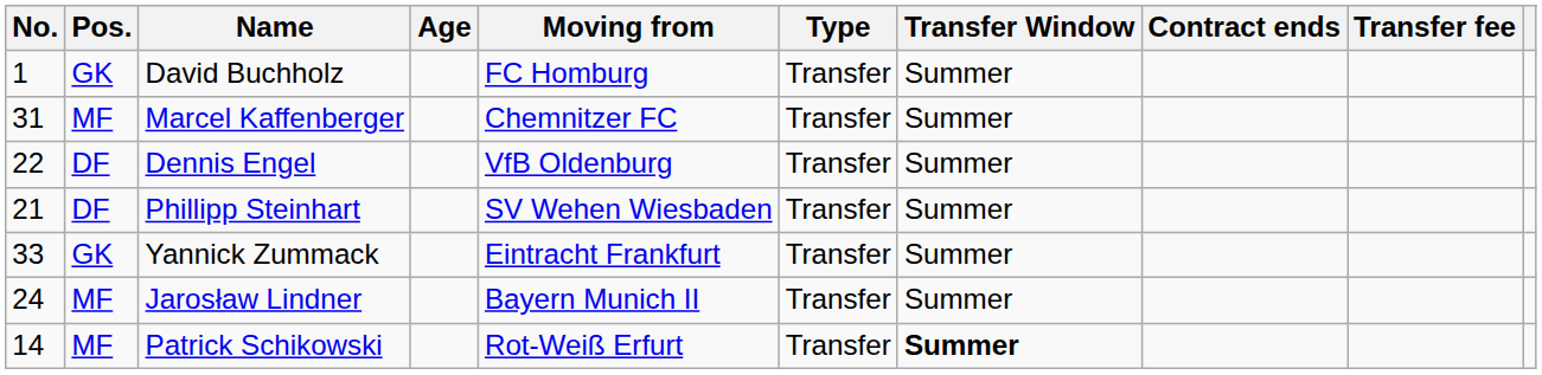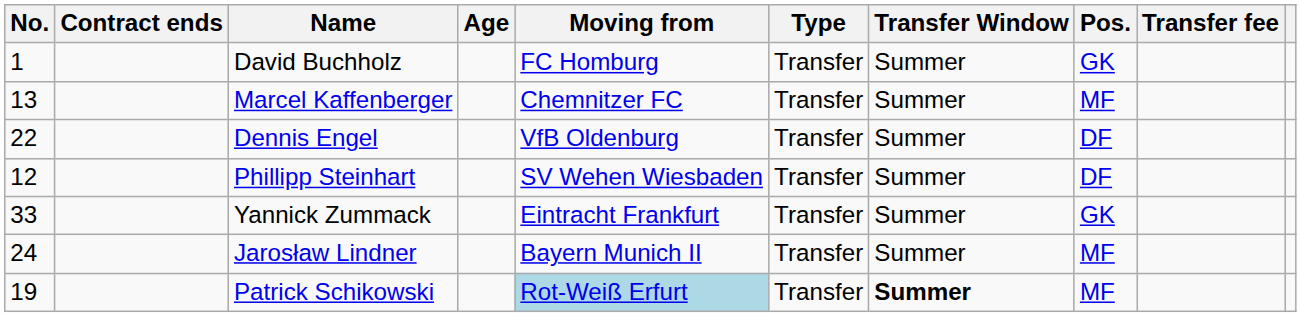columns swapped: Pos. <-> Contract ends
Marcel Kaffenberger | No.: 31 -> 13
Phillipp Steinhart | No.: 21 -> 12
Patrick Schikowski | No.: 14 -> 19
Patrick Schikowski | Moving from: no background -> lightblue background
